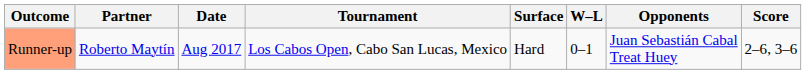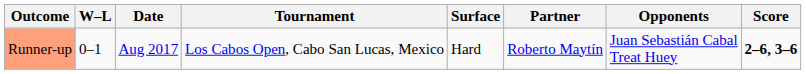columns swapped: W–L <-> Partner
Runner-up | Score: normal -> bold
